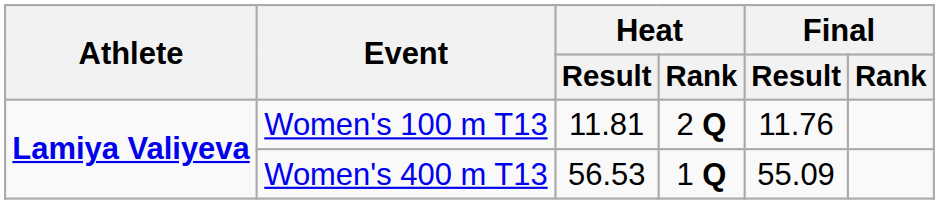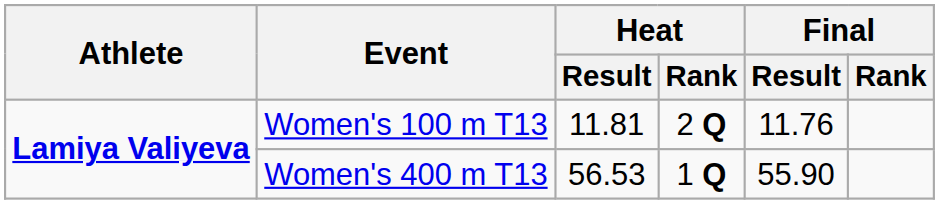Women's 400 m T13 | Final / Result: 55.09 -> 55.90
